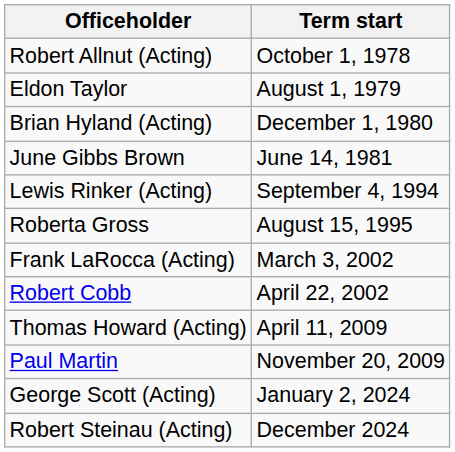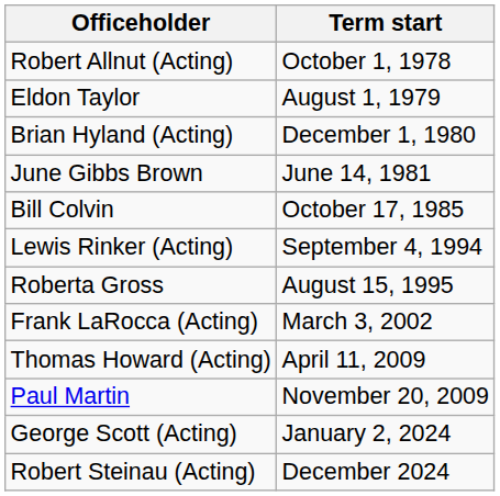+ row: Bill Colvin | October 17, 1985
- row: Robert Cobb | April 22, 2002
